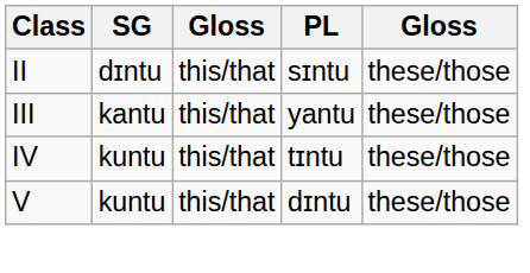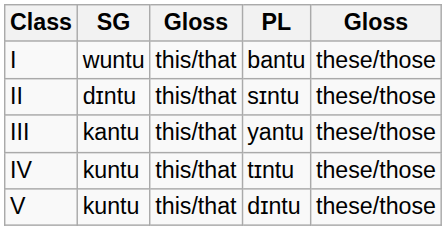+ row: I | wuntu | this/that | bantu | these/those
